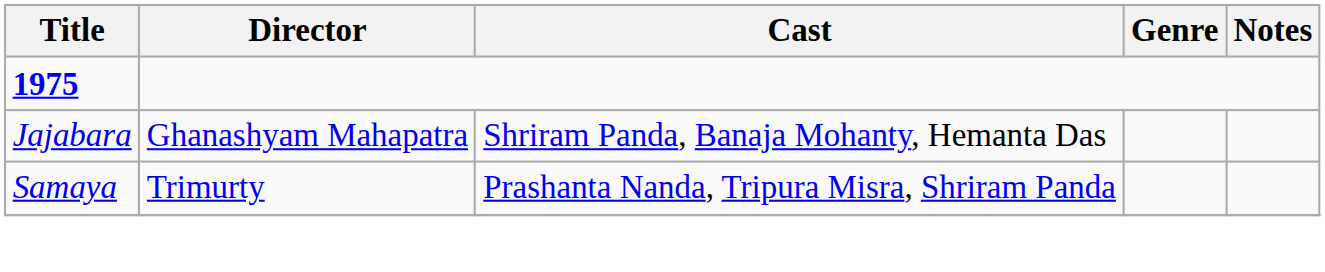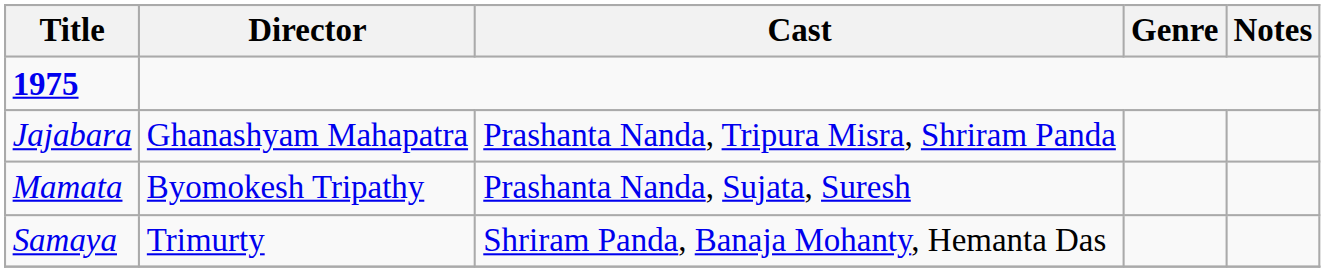Jajabara | Cast: Shriram Panda, Banaja Mohanty, Hemanta Das -> Prashanta Nanda, Tripura Misra, Shriram Panda
+ row: Mamata | Byomokesh Tripathy | Prashanta Nanda, Sujata, Suresh
Samaya | Cast: Prashanta Nanda, Tripura Misra, Shriram Panda -> Shriram Panda, Banaja Mohanty, Hemanta Das
